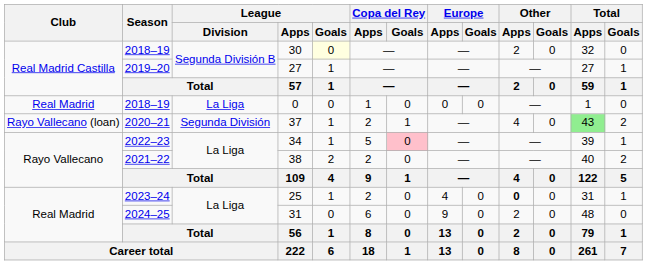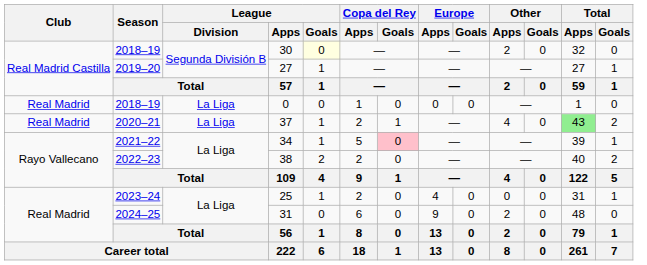37 | Club: Rayo Vallecano (loan) -> Real Madrid
37 | League / Division: Segunda División -> La Liga
34 | Season: 2022–23 -> 2021–22
38 | Season: 2021–22 -> 2022–23
25 | Other / Apps: bold -> normal
